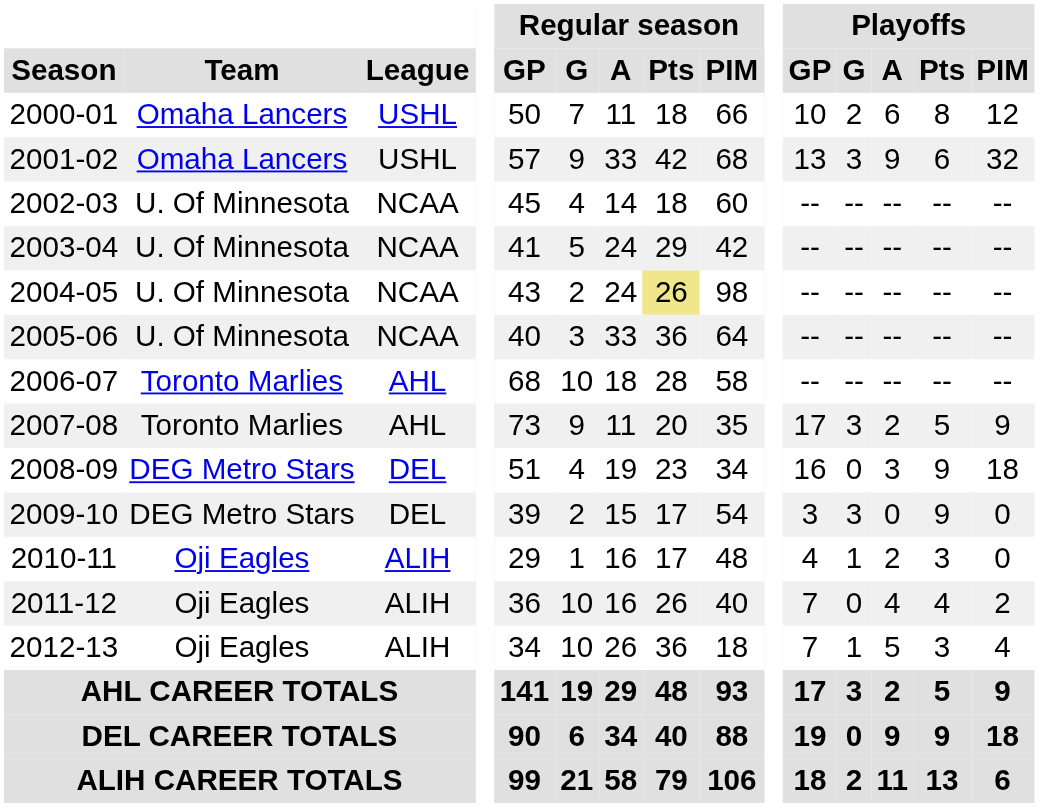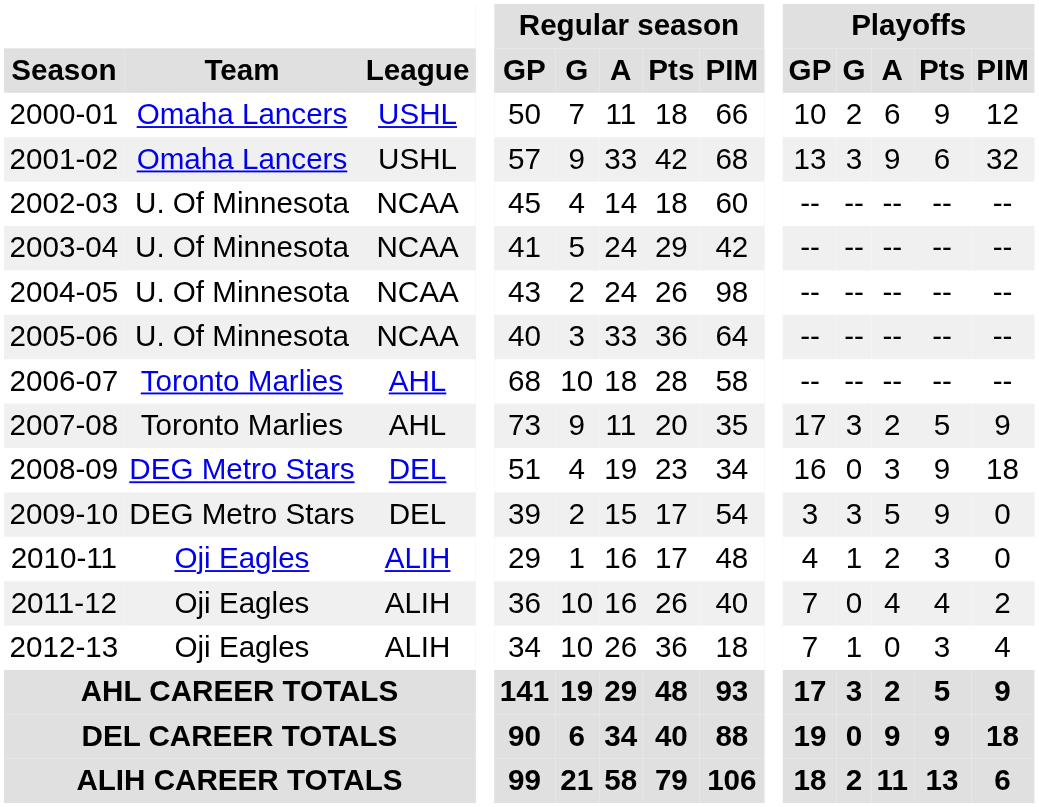2000-01 | Playoffs / Pts: 8 -> 9
2004-05 | Regular season / Pts: khaki background -> no background
2009-10 | Playoffs / A: 0 -> 5
2012-13 | Playoffs / A: 5 -> 0
